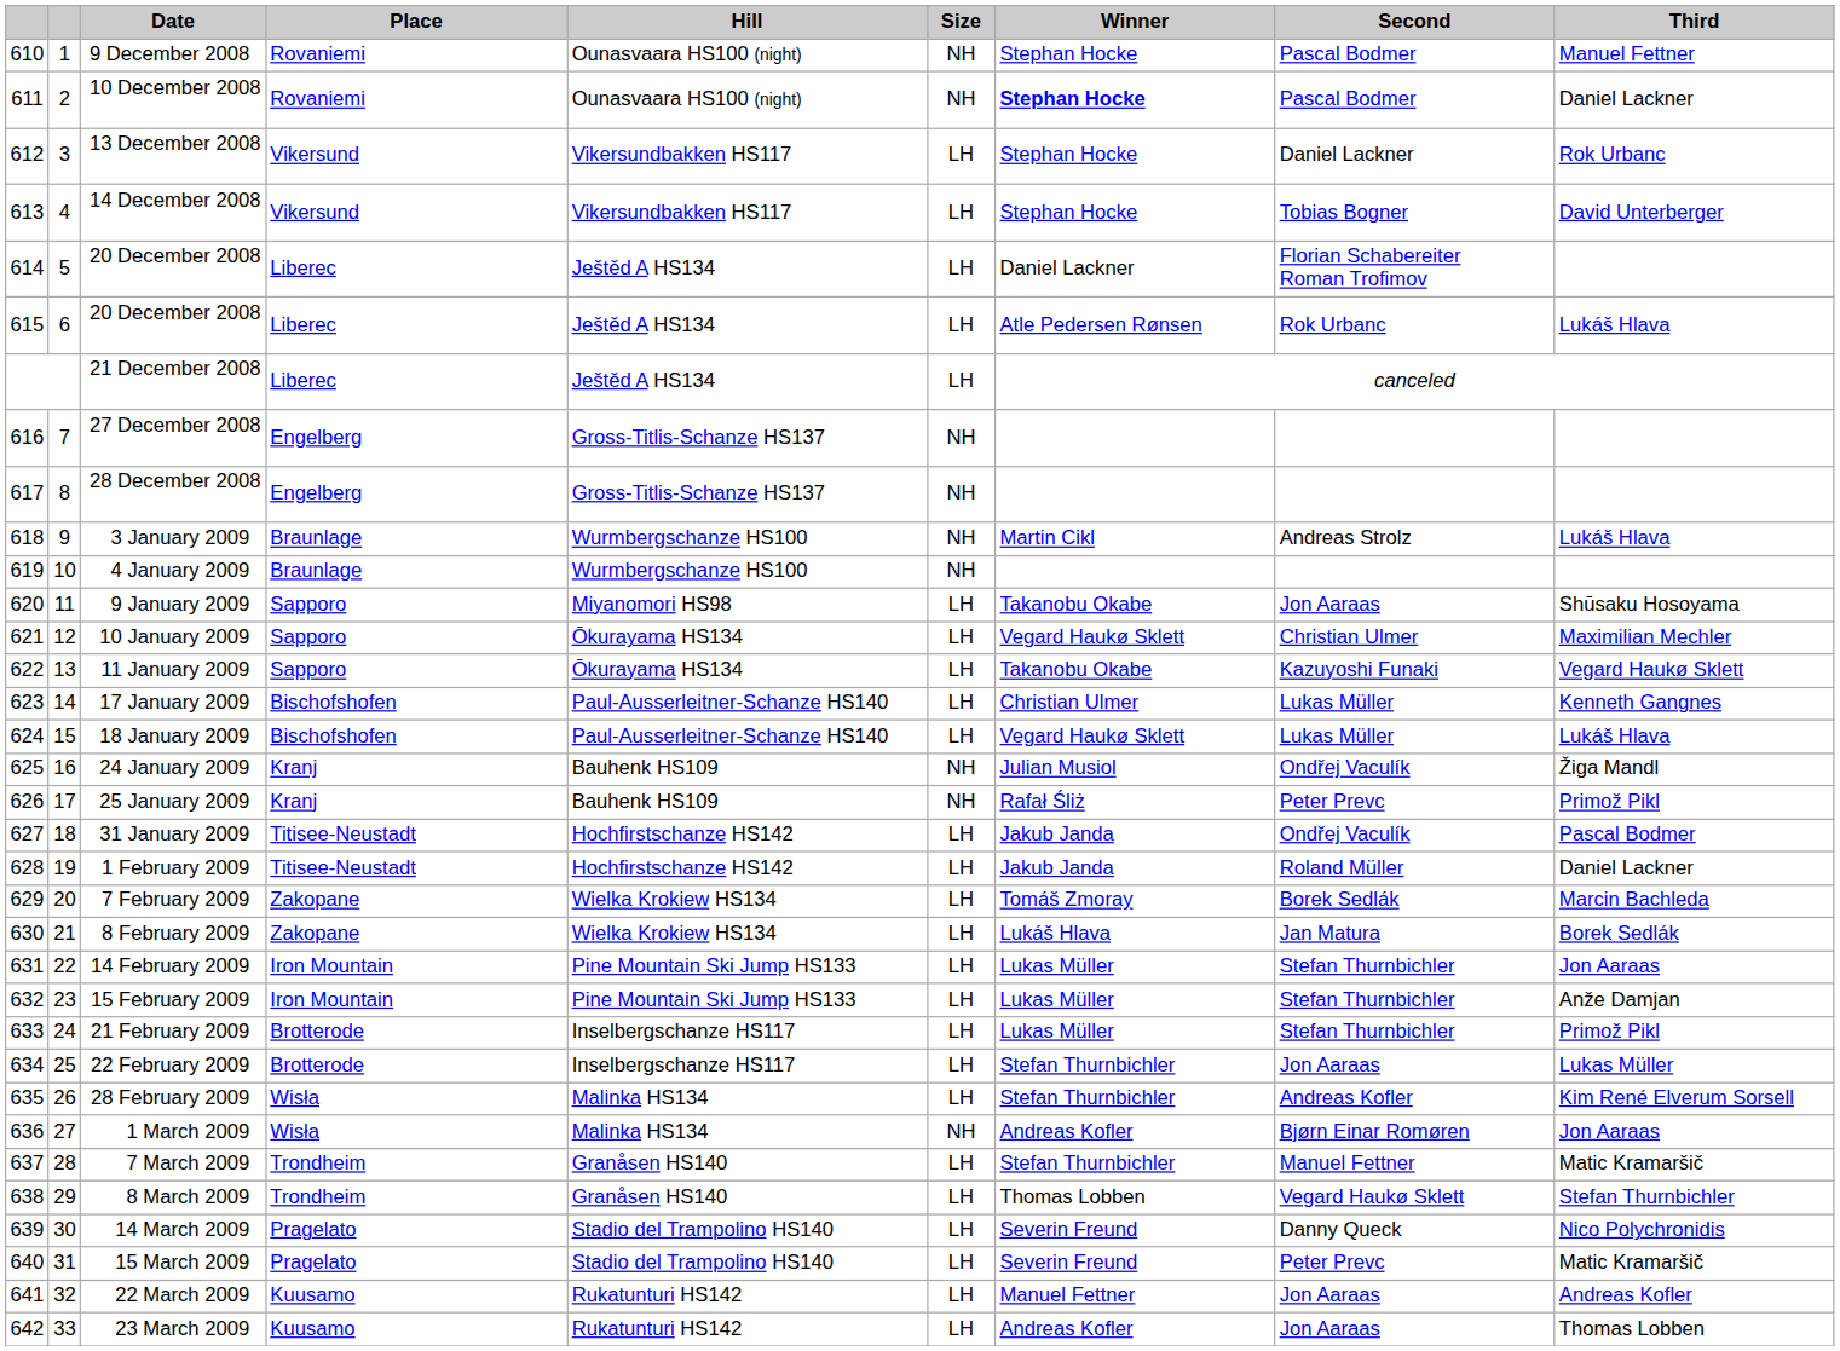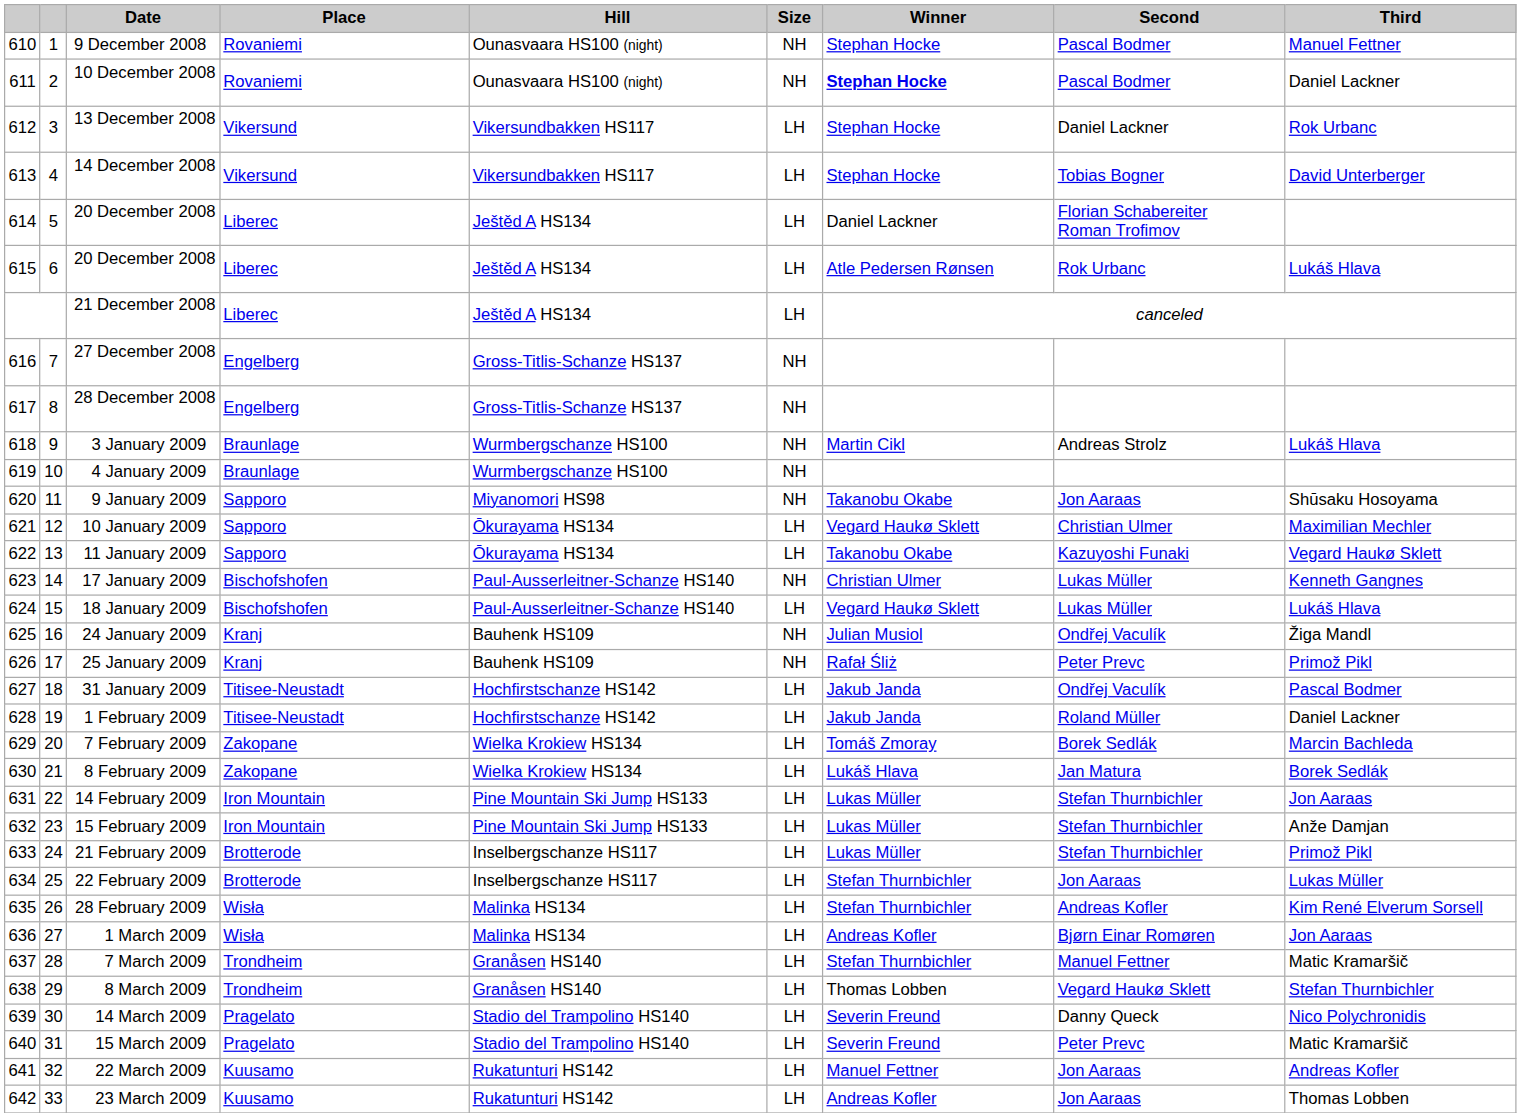9 January 2009 | Size: LH -> NH
17 January 2009 | Size: LH -> NH
1 March 2009 | Size: NH -> LH
